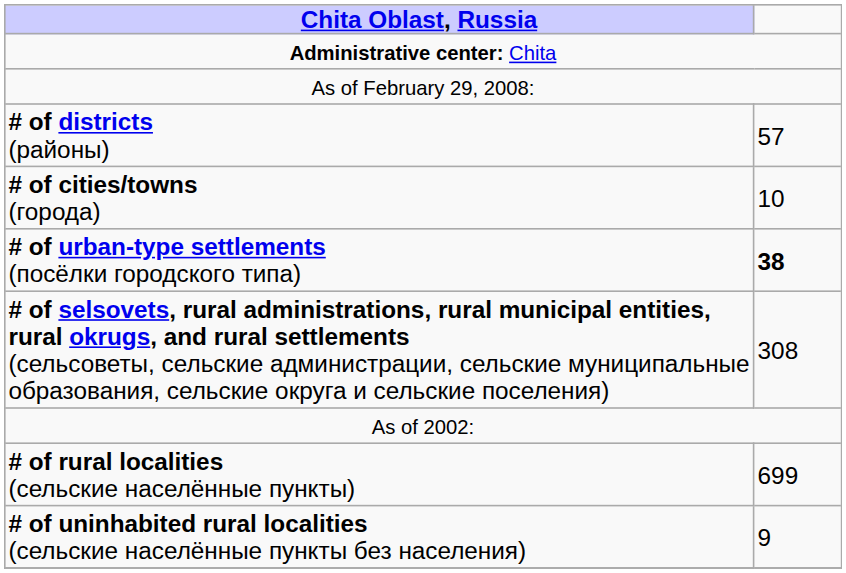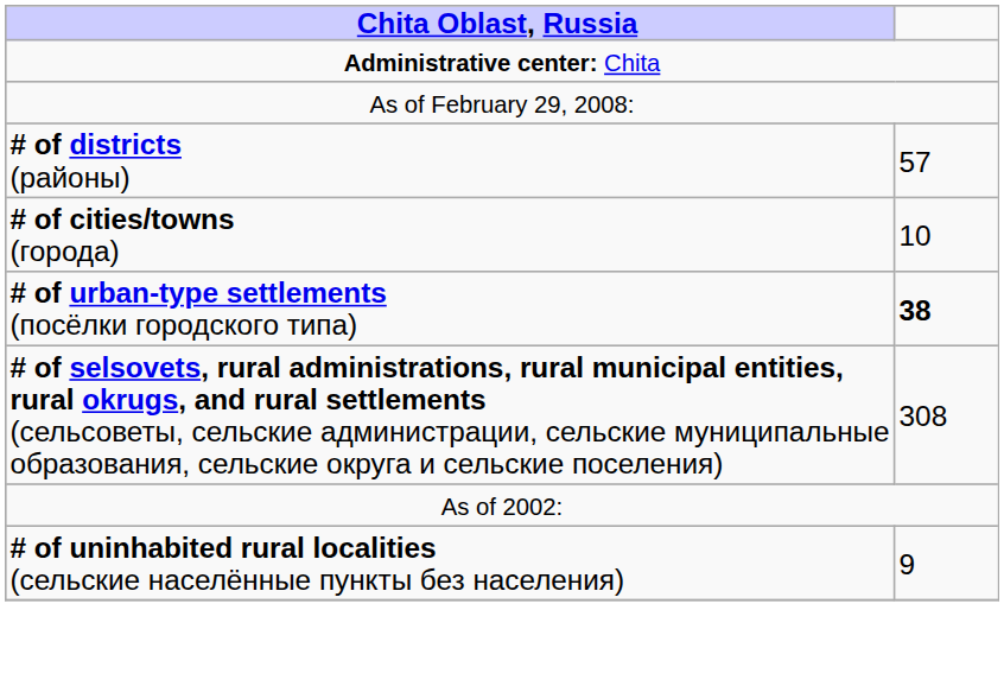- row: # of rural localities (сельские населённые пункты) | 699
